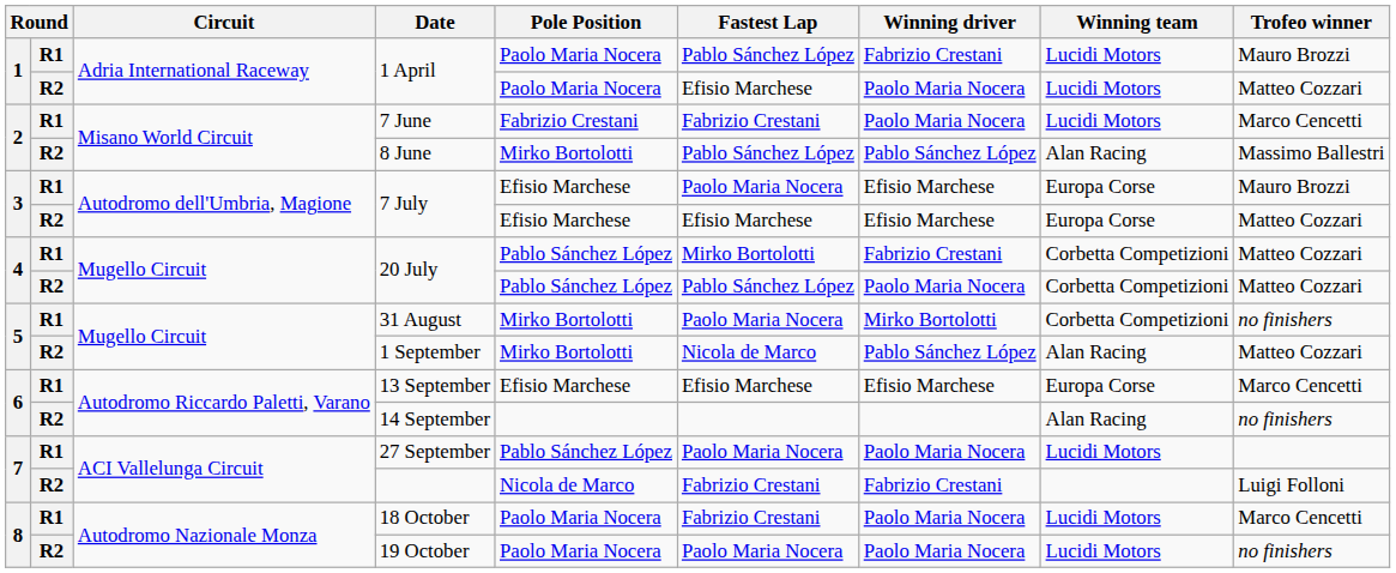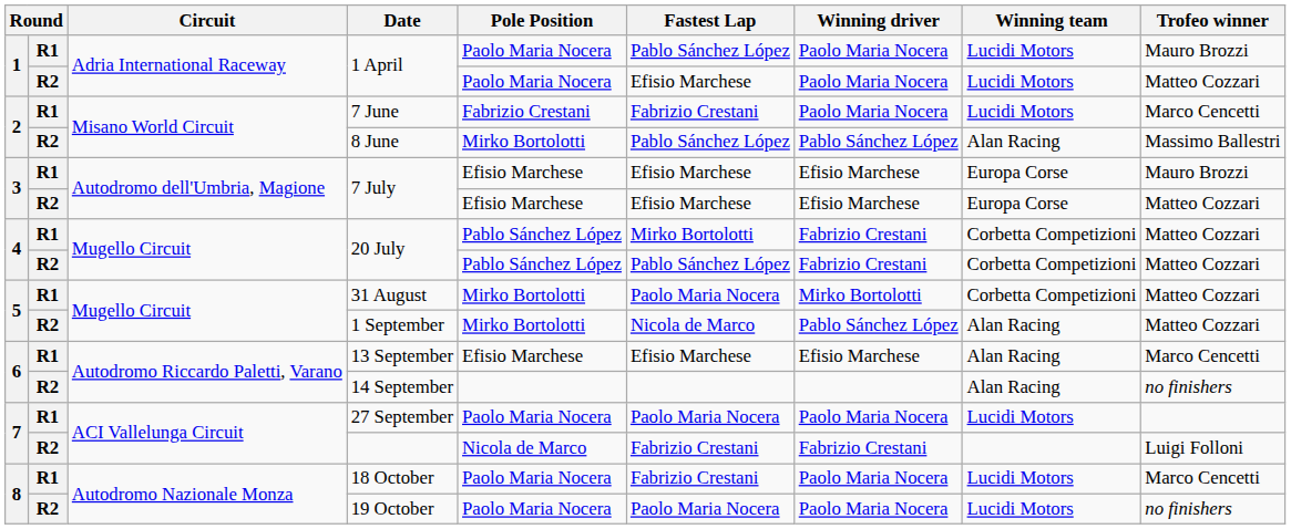R1 / 1 April | Winning driver: Fabrizio Crestani -> Paolo Maria Nocera
R1 / 7 July | Fastest Lap: Paolo Maria Nocera -> Efisio Marchese
R2 / 20 July | Winning driver: Paolo Maria Nocera -> Fabrizio Crestani
31 August | Trofeo winner: no finishers -> Matteo Cozzari
13 September | Winning team: Europa Corse -> Alan Racing
27 September | Pole Position: Pablo Sánchez López -> Paolo Maria Nocera
